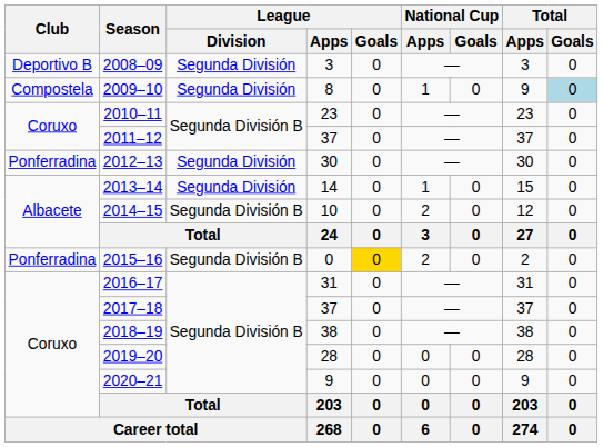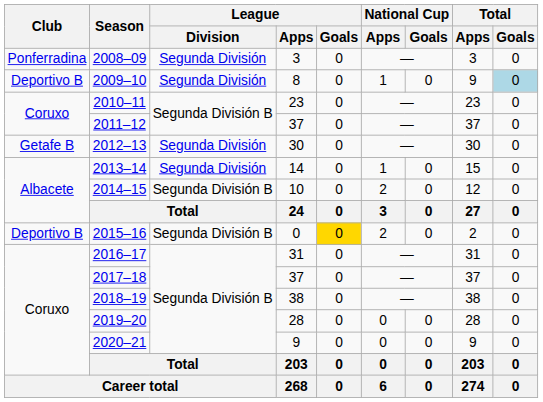2008–09 | Club: Deportivo B -> Ponferradina
2009–10 | Club: Compostela -> Deportivo B
2012–13 | Club: Ponferradina -> Getafe B
2015–16 | Club: Ponferradina -> Deportivo B
